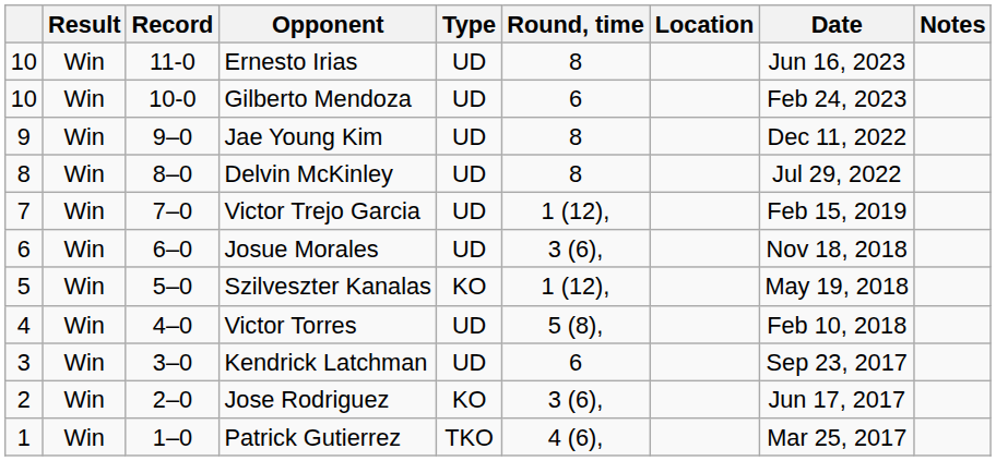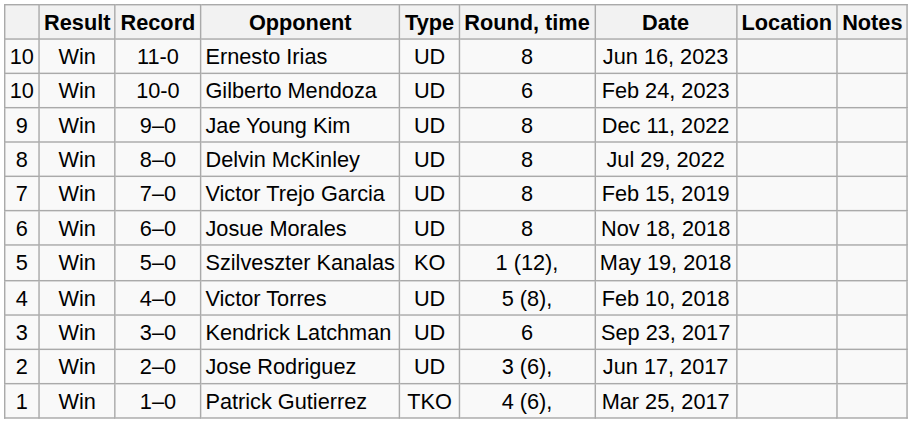columns swapped: Date <-> Location
Victor Trejo Garcia | Round, time: 1 (12), -> 8
Josue Morales | Round, time: 3 (6), -> 8
Jose Rodriguez | Type: KO -> UD
